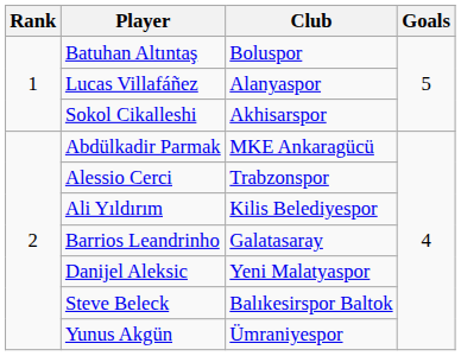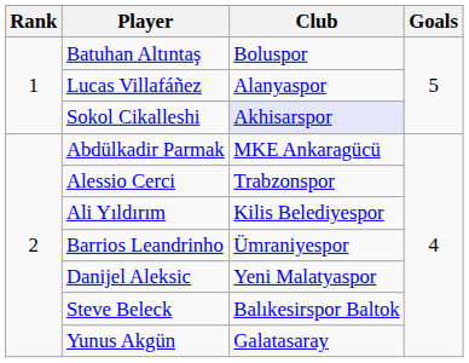Sokol Cikalleshi | Club: no background -> lavender background
Barrios Leandrinho | Club: Galatasaray -> Ümraniyespor
Yunus Akgün | Club: Ümraniyespor -> Galatasaray
